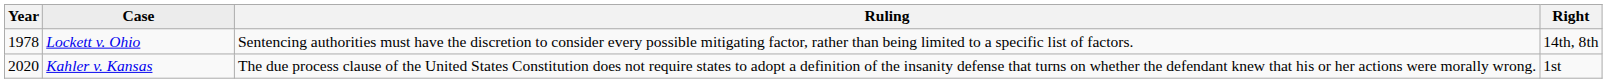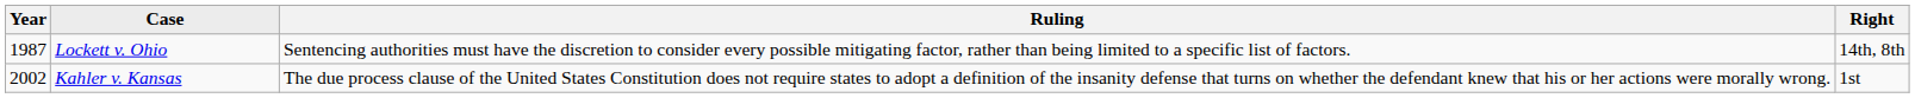Lockett v. Ohio | Year: 1978 -> 1987
Kahler v. Kansas | Year: 2020 -> 2002
